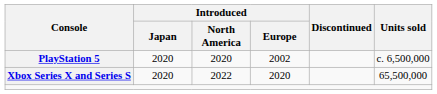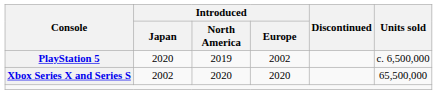PlayStation 5 | Introduced / North America: 2020 -> 2019
Xbox Series X and Series S | Introduced / Japan: 2020 -> 2002
Xbox Series X and Series S | Introduced / North America: 2022 -> 2020
